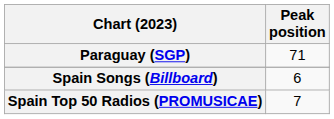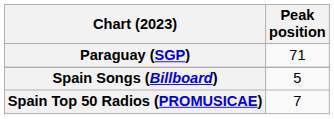Spain Songs (Billboard) | Peak position: 6 -> 5
